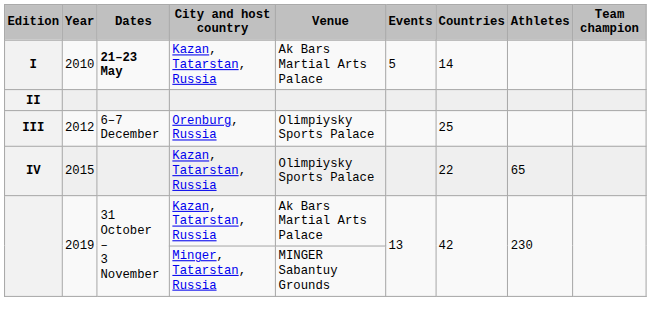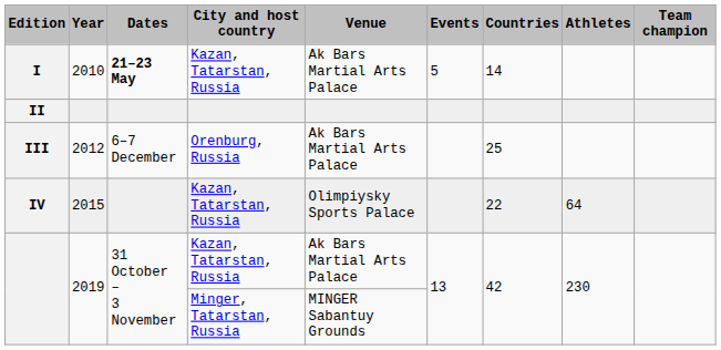III | Venue: Olimpiysky Sports Palace -> Ak Bars Martial Arts Palace
IV | Athletes: 65 -> 64
